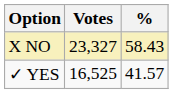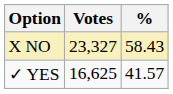✓ YES | Votes: 16,525 -> 16,625
